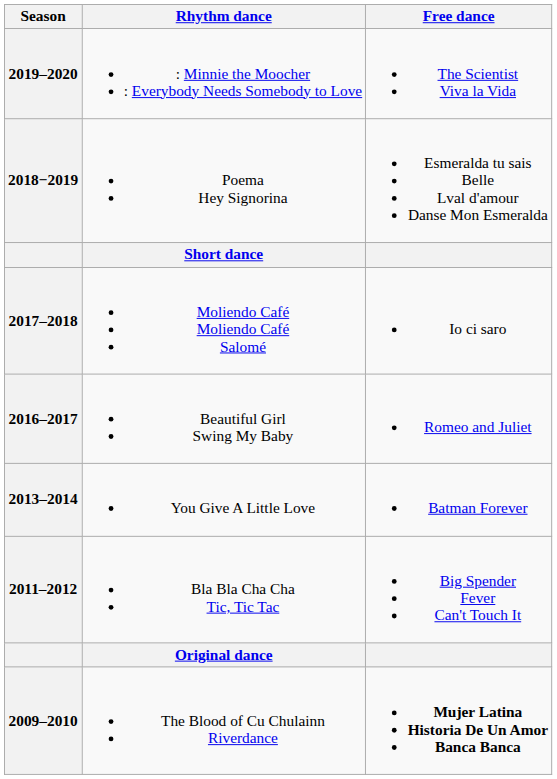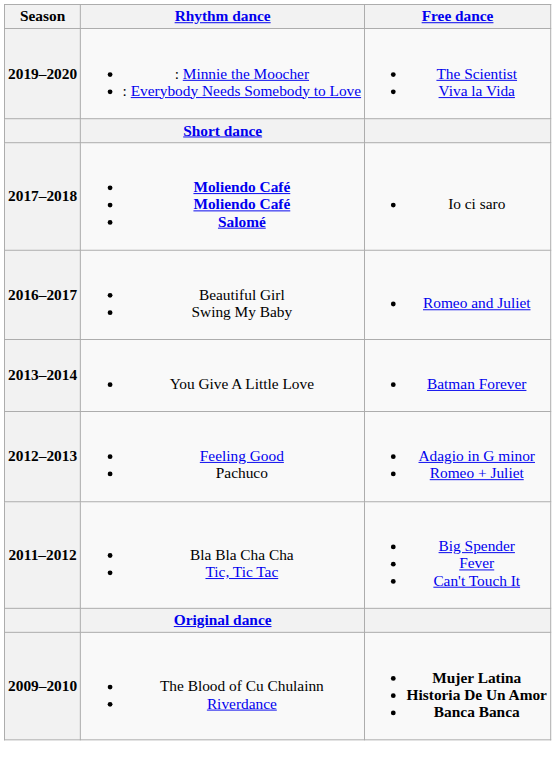- row: 2018−2019 | Poema Hey Signorina | Esmeralda tu sais Belle Lval d'amour Danse Mon Esmeralda
2017–2018 | Rhythm dance: normal -> bold
+ row: 2012–2013 | Feeling Good Pachuco | Adagio in G minor Romeo + Juliet
